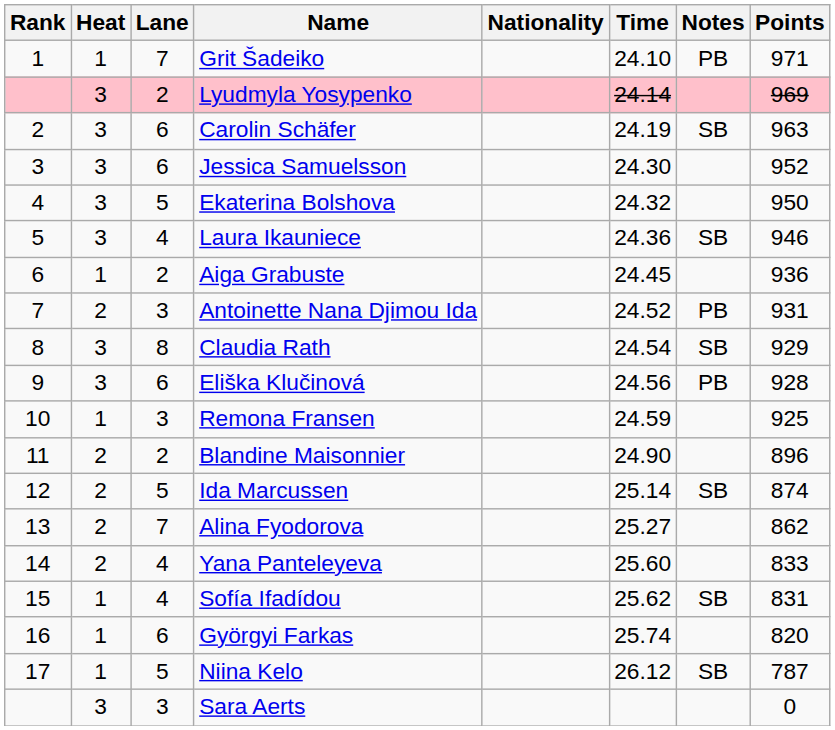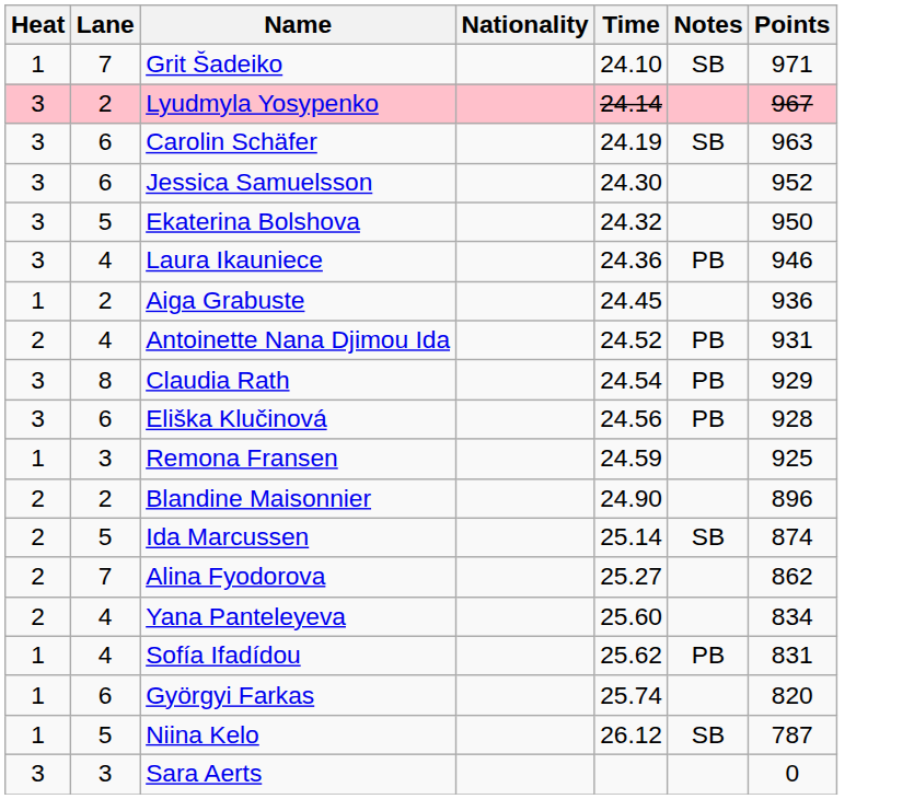- column: Rank | 1 | 2 | 3 | 4 | 5 | 6 | 7 | 8 | 9 | 10 | 11 | 12 | 13 | 14 | 15 | 16 | 17
Grit Šadeiko | Notes: PB -> SB
Lyudmyla Yosypenko | Points: 969 -> 967
Laura Ikauniece | Notes: SB -> PB
Antoinette Nana Djimou Ida | Lane: 3 -> 4
Claudia Rath | Notes: SB -> PB
Yana Panteleyeva | Points: 833 -> 834
Sofía Ifadídou | Notes: SB -> PB
